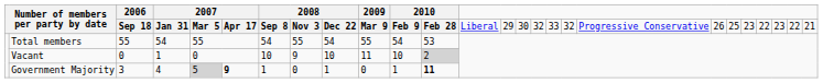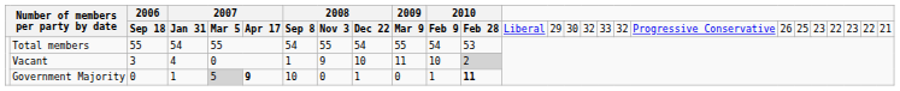Vacant | 2006: 0 -> 3
Vacant | column 4: 1 -> 4
Vacant | column 7: 10 -> 1
Government Majority | 2006: 3 -> 0
Government Majority | column 4: 4 -> 1
Government Majority | column 7: 1 -> 10
